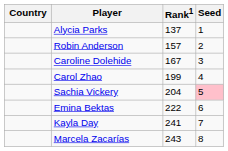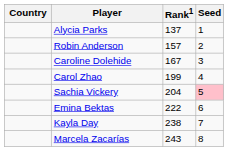Kayla Day | Rank1: 241 -> 238
